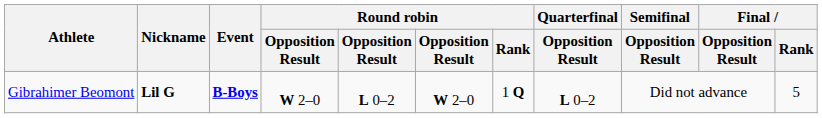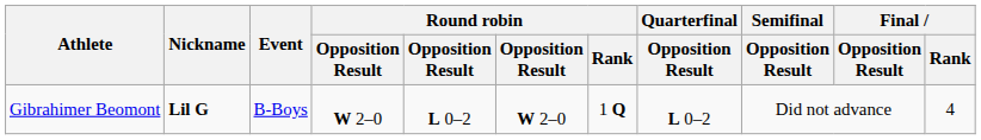Gibrahimer Beomont | Event: bold -> normal
Gibrahimer Beomont | Final / Rank: 5 -> 4
